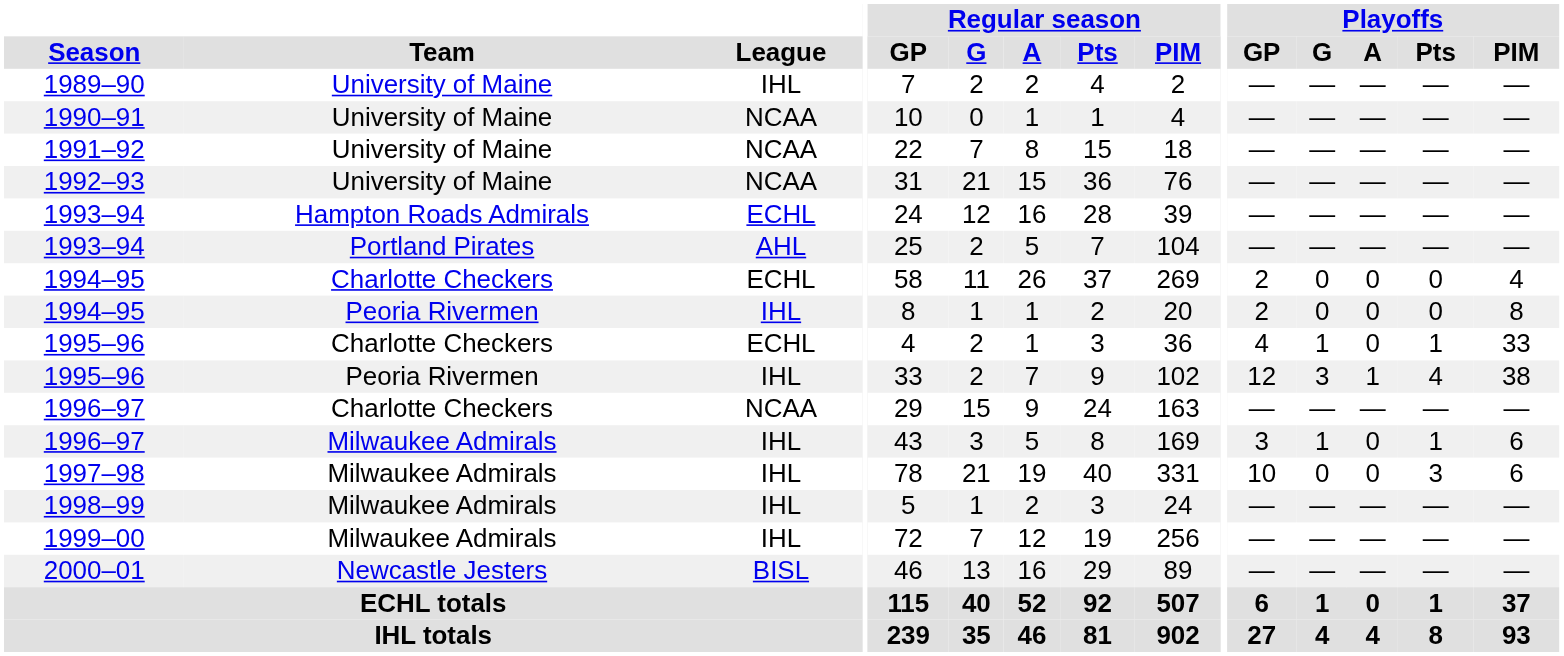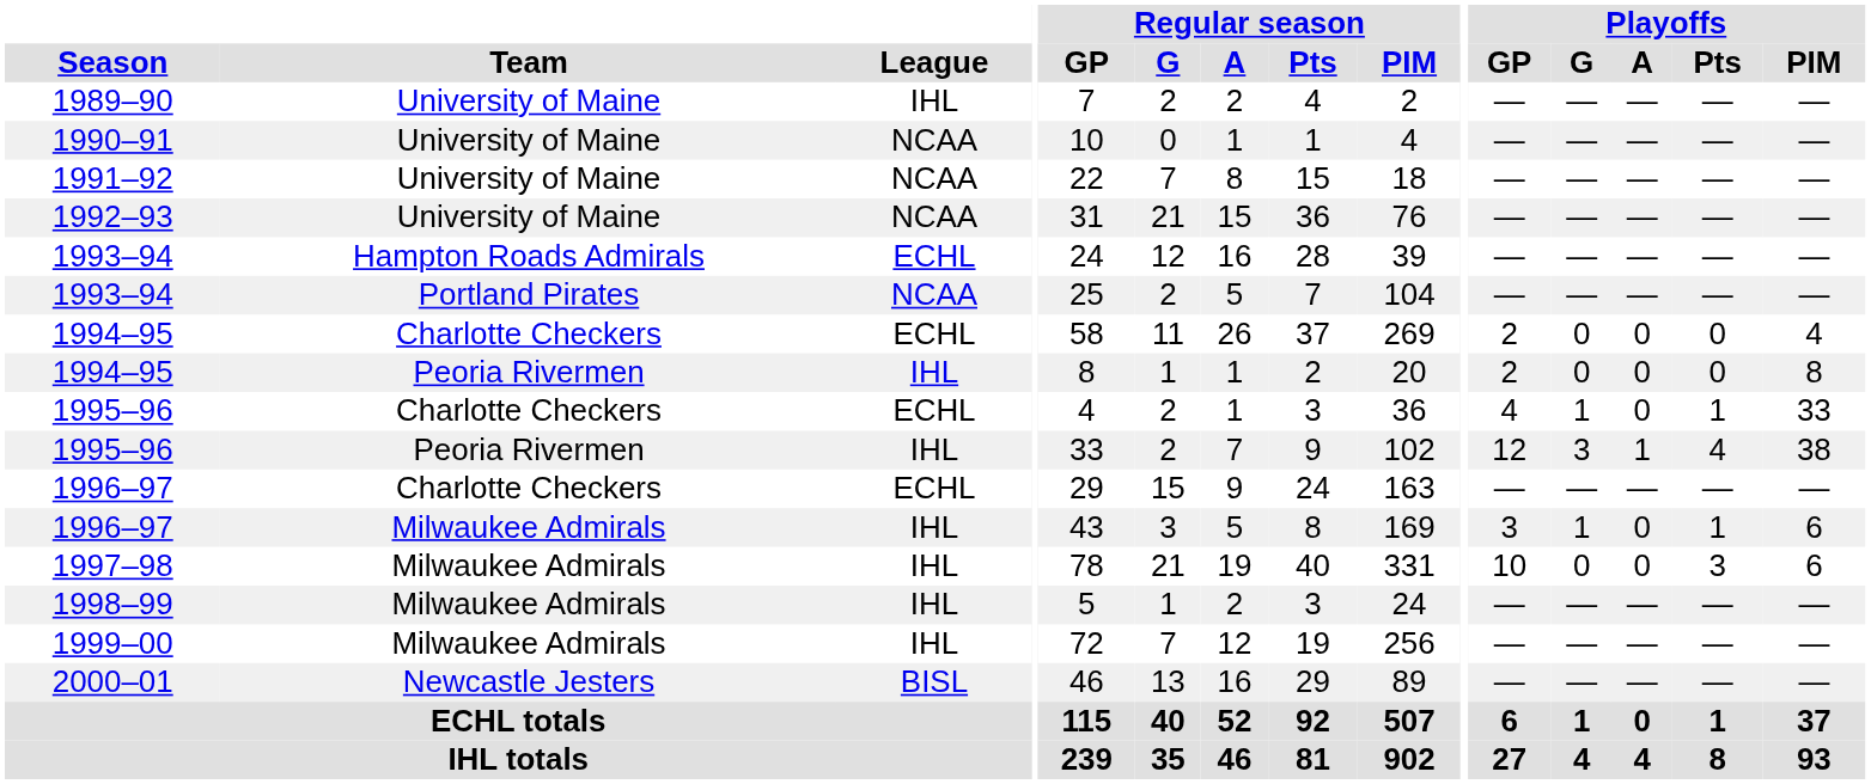1993–94 / Portland Pirates | League: AHL -> NCAA
1996–97 / Charlotte Checkers | League: NCAA -> ECHL
